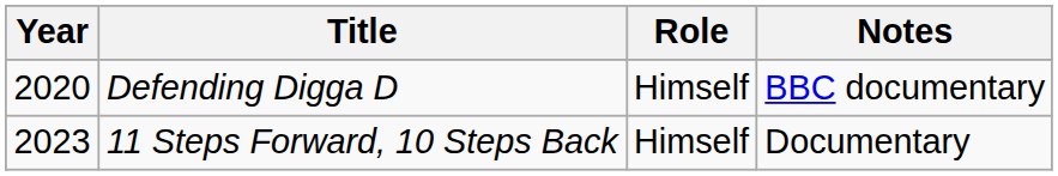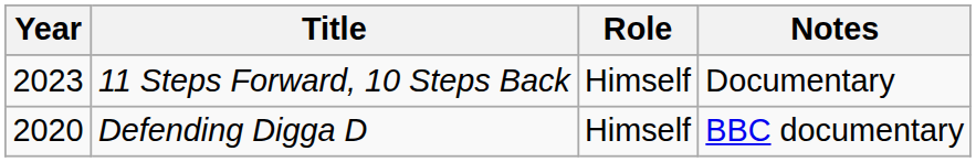rows swapped: Defending Digga D <-> 11 Steps Forward, 10 Steps Back
